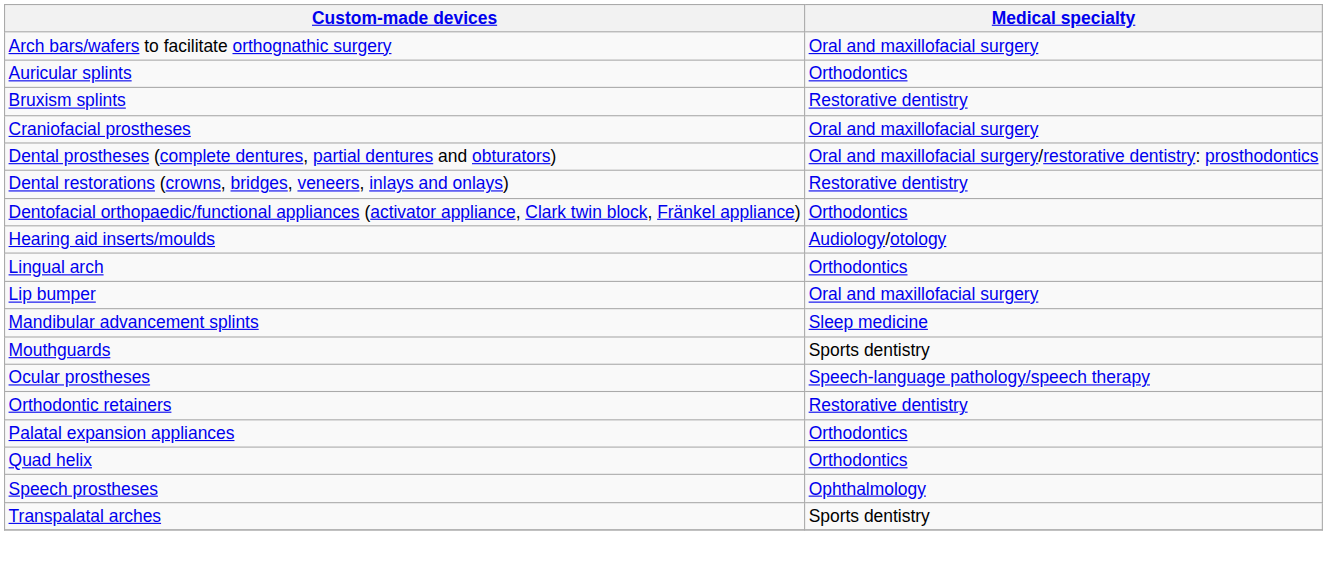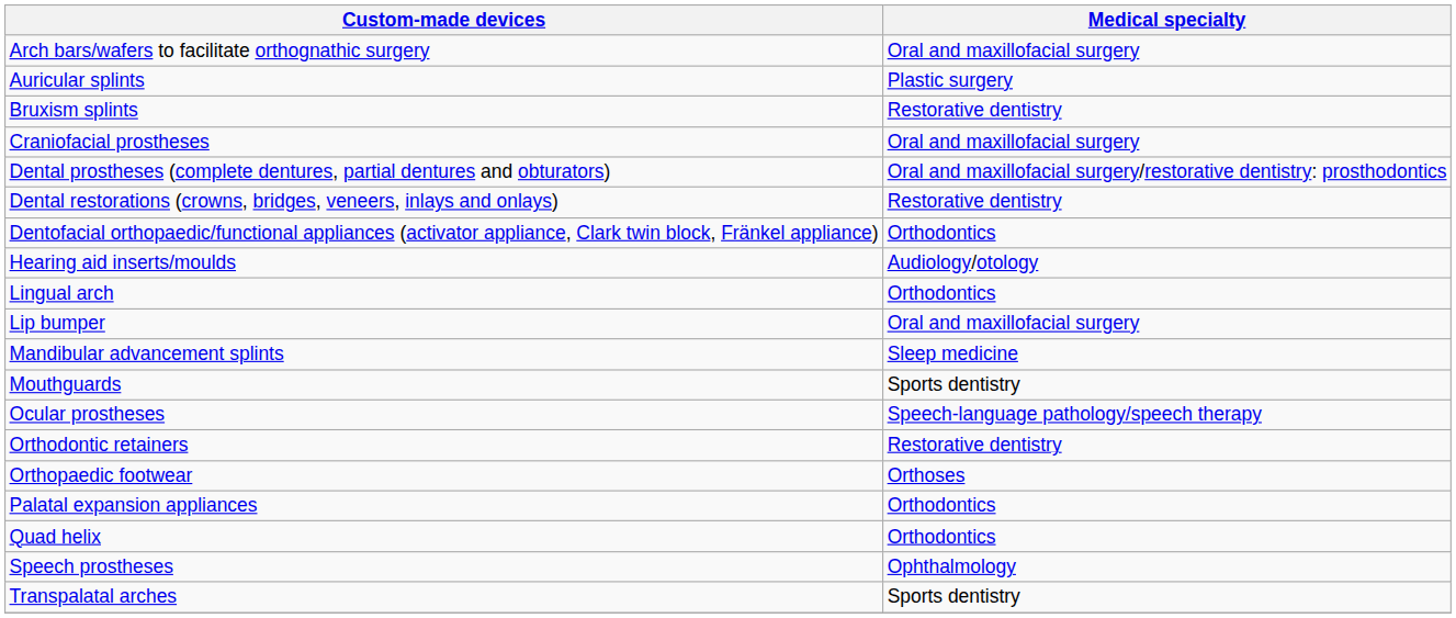Auricular splints | Medical specialty: Orthodontics -> Plastic surgery
+ row: Orthopaedic footwear | Orthoses
